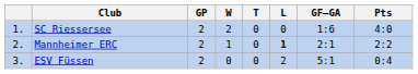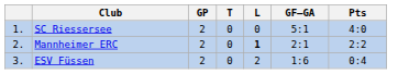- column: W | 2 | 1 | 0
SC Riessersee | GF–GA: 1:6 -> 5:1
ESV Füssen | GF–GA: 5:1 -> 1:6
